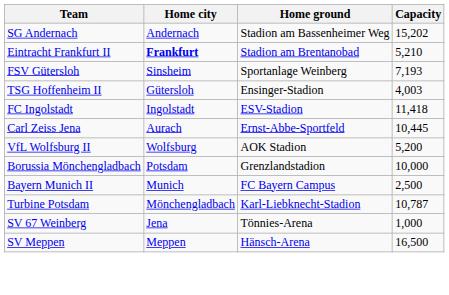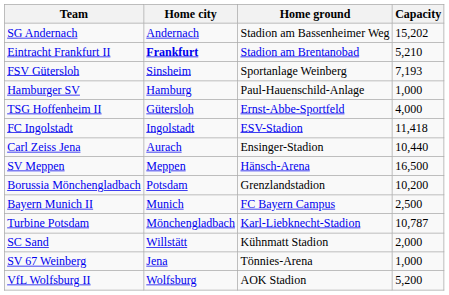+ row: Hamburger SV | Hamburg | Paul-Hauenschild-Anlage | 1,000
TSG Hoffenheim II | Home ground: Ensinger-Stadion -> Ernst-Abbe-Sportfeld
TSG Hoffenheim II | Capacity: 4,003 -> 4,000
Carl Zeiss Jena | Home ground: Ernst-Abbe-Sportfeld -> Ensinger-Stadion
Carl Zeiss Jena | Capacity: 10,445 -> 10,440
rows swapped: SV Meppen <-> VfL Wolfsburg II
Borussia Mönchengladbach | Capacity: 10,000 -> 10,200
+ row: SC Sand | Willstätt | Kühnmatt Stadion | 2,000
